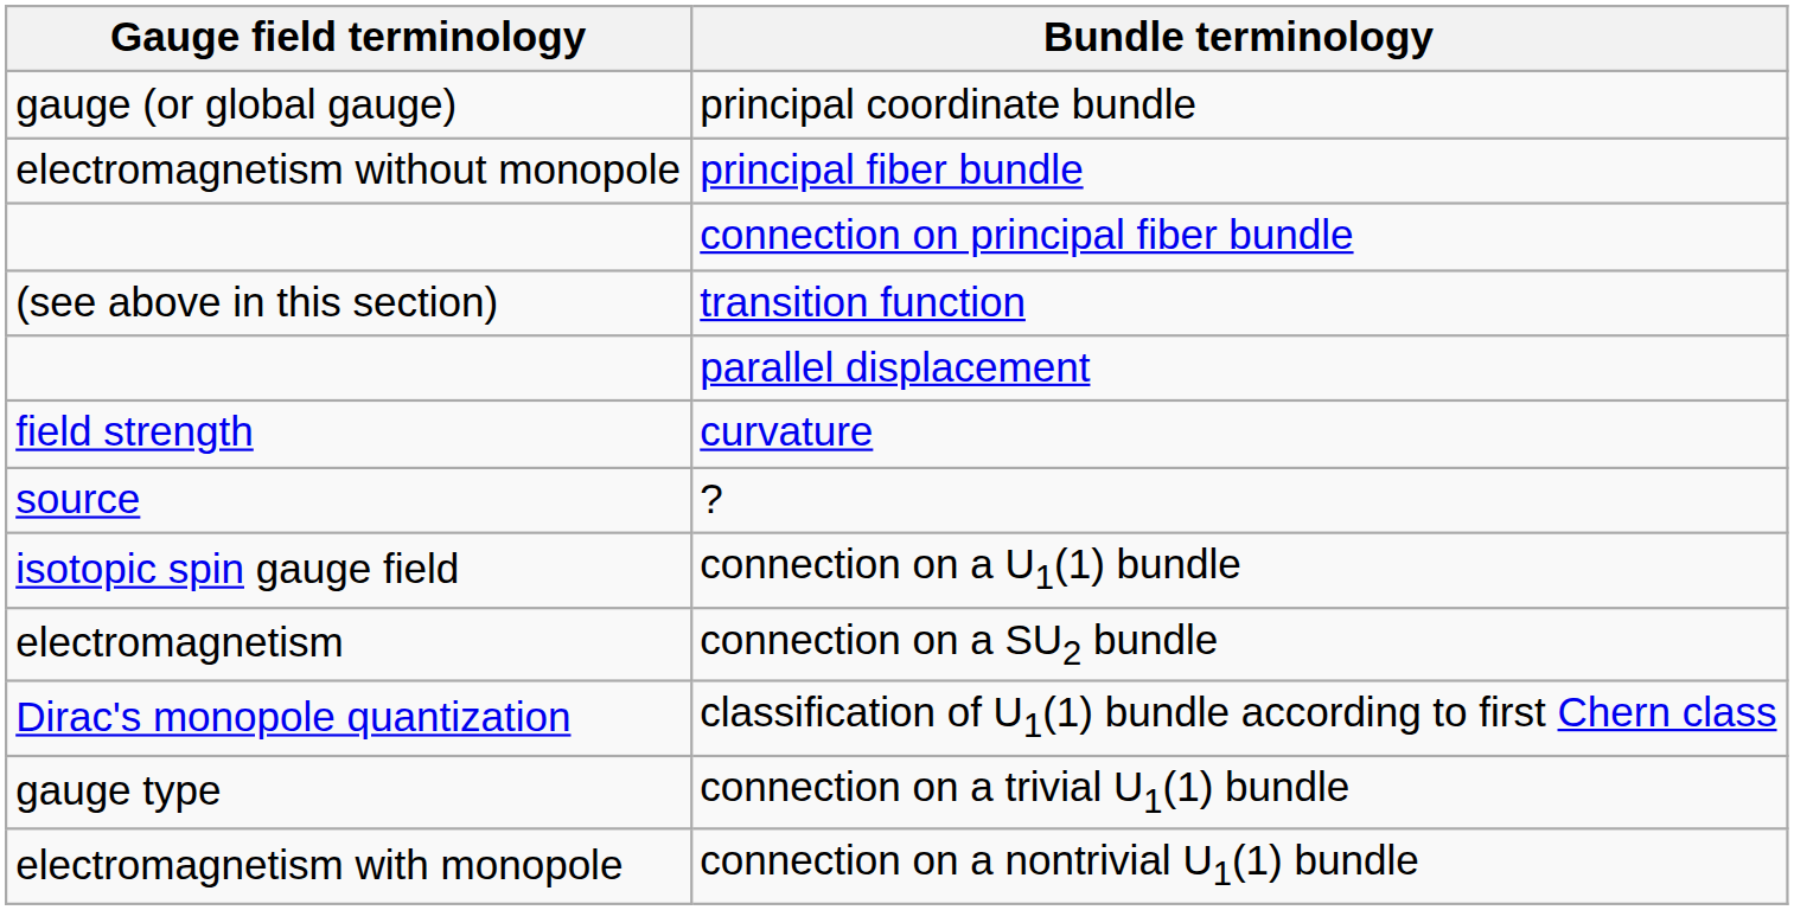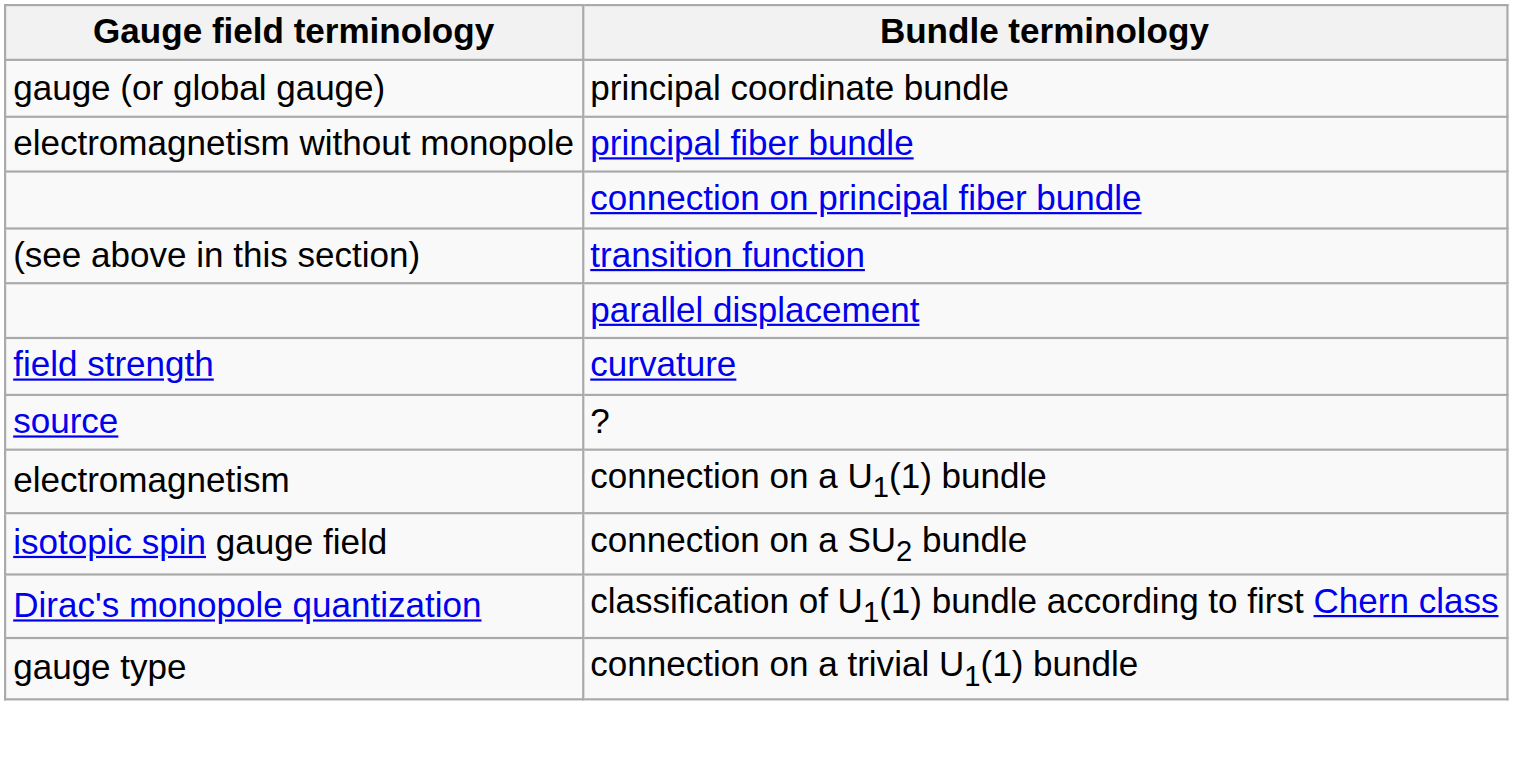connection on a U1(1) bundle | Gauge field terminology: isotopic spin gauge field -> electromagnetism
connection on a SU2 bundle | Gauge field terminology: electromagnetism -> isotopic spin gauge field
- row: electromagnetism with monopole | connection on a nontrivial U1(1) bundle
